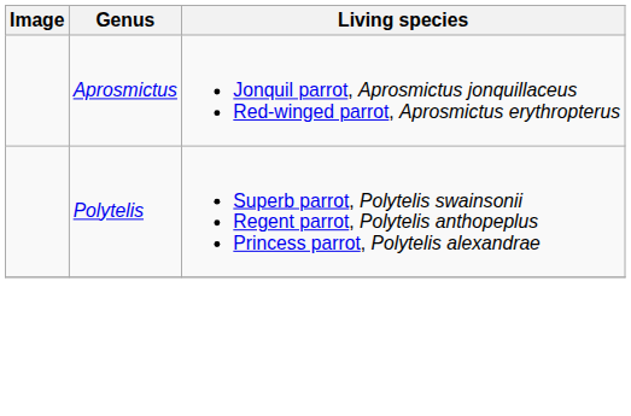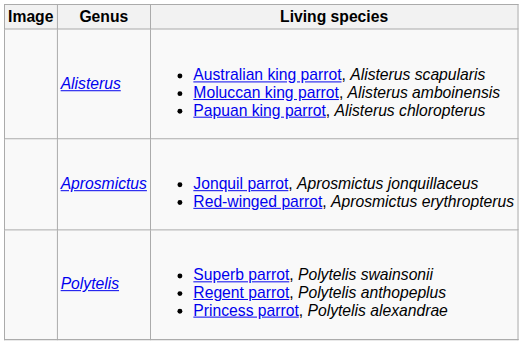+ row: Alisterus | Australian king parrot, Alisterus scapularis Moluccan king parrot, Alisterus amboinensis Papuan king parrot, Alisterus chloropterus
